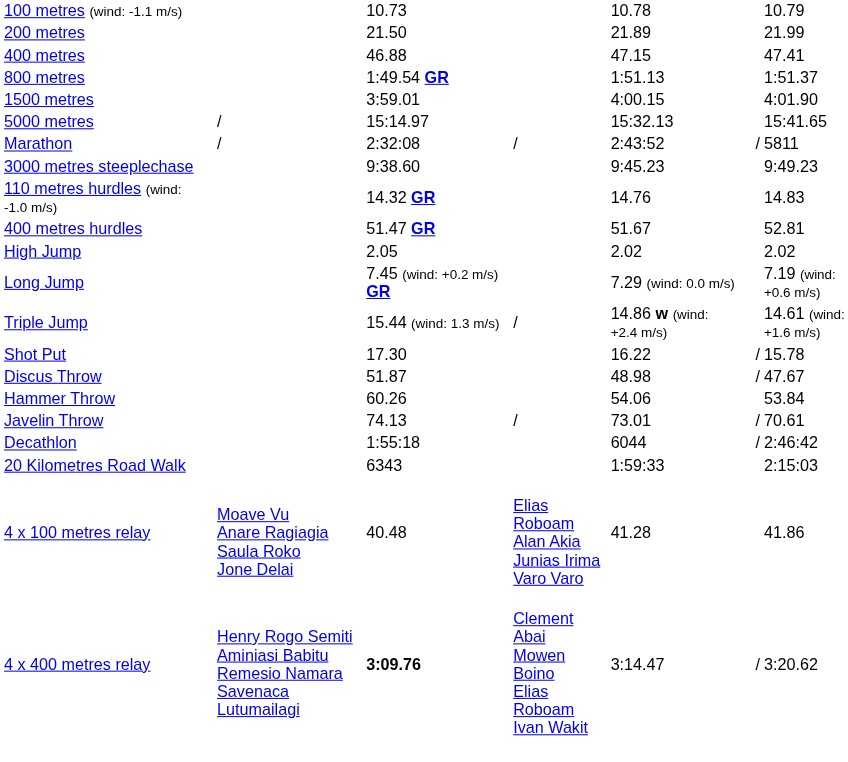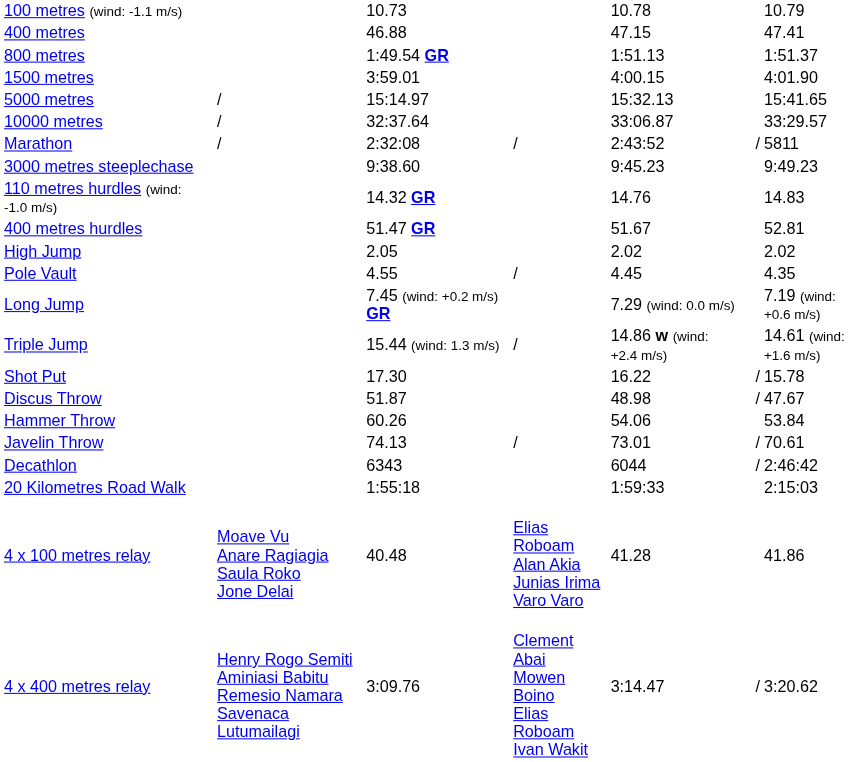- row: 200 metres | 21.50 | 21.89 | 21.99
+ row: 10000 metres | / | 32:37.64 | 33:06.87 | 33:29.57
+ row: Pole Vault | 4.55 | / | 4.45 | 4.35
Decathlon | column 3: 1:55:18 -> 6343
20 Kilometres Road Walk | column 3: 6343 -> 1:55:18
4 x 400 metres relay | column 3: bold -> normal
